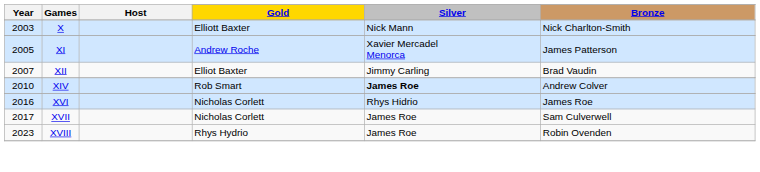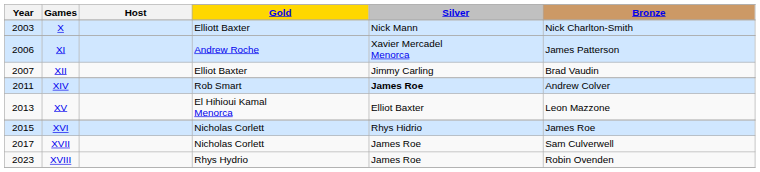XI | Year: 2005 -> 2006
XIV | Year: 2010 -> 2011
+ row: 2013 | XV | El Hihioui Kamal Menorca | Elliot Baxter | Leon Mazzone
XVI | Year: 2016 -> 2015
